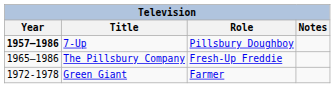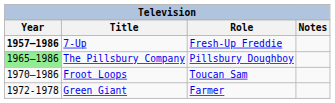7-Up | Role: Pillsbury Doughboy -> Fresh-Up Freddie
The Pillsbury Company | Year: no background -> lightgreen background
The Pillsbury Company | Role: Fresh-Up Freddie -> Pillsbury Doughboy
+ row: 1970–1986 | Froot Loops | Toucan Sam
